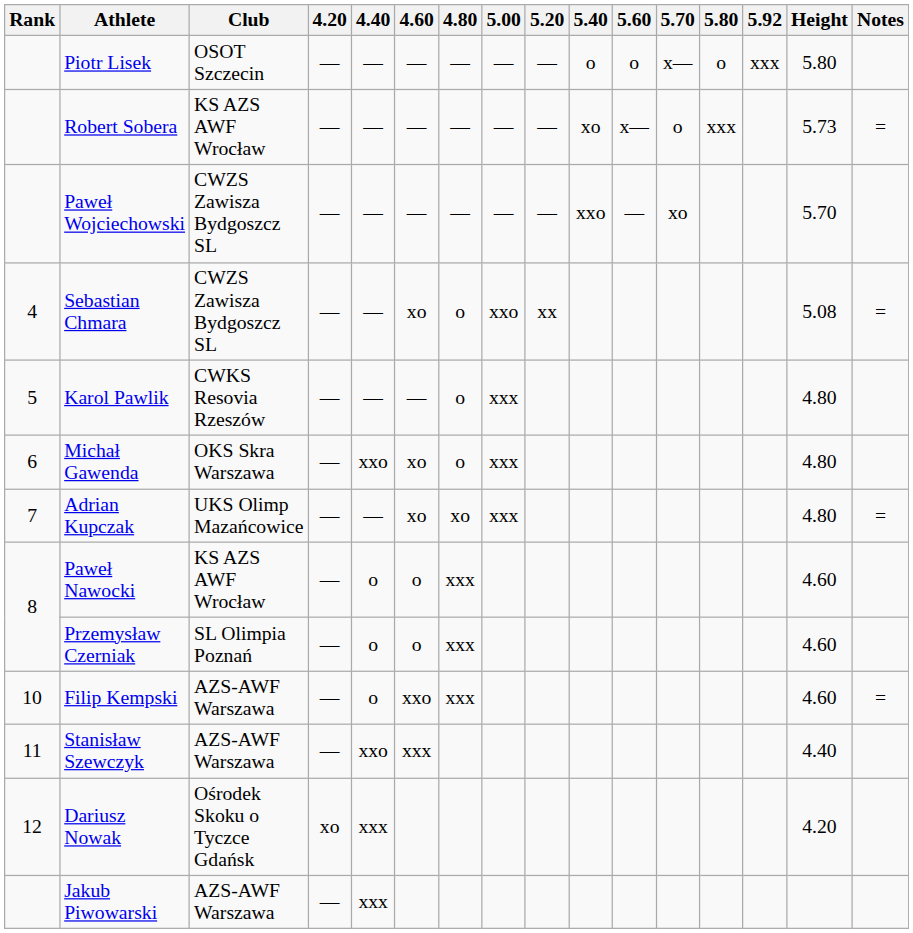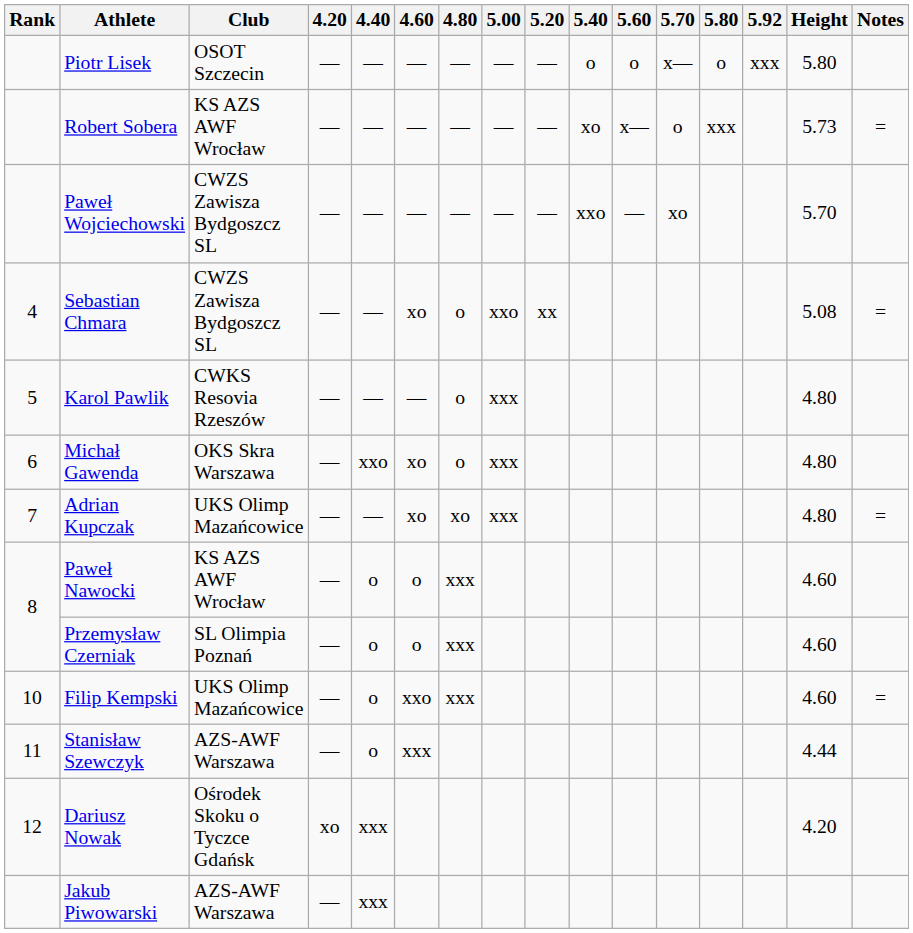Filip Kempski | Club: AZS-AWF Warszawa -> UKS Olimp Mazańcowice
Stanisław Szewczyk | 4.40: xxo -> o
Stanisław Szewczyk | Height: 4.40 -> 4.44
